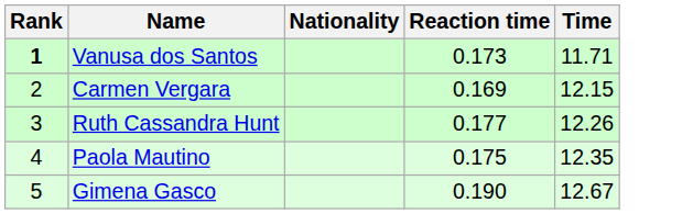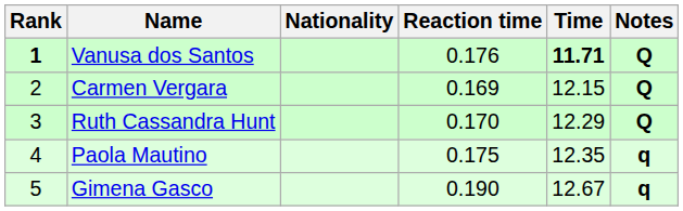+ column: Notes | Q | Q | Q | q | q
Vanusa dos Santos | Reaction time: 0.173 -> 0.176
Vanusa dos Santos | Time: normal -> bold
Ruth Cassandra Hunt | Reaction time: 0.177 -> 0.170
Ruth Cassandra Hunt | Time: 12.26 -> 12.29
